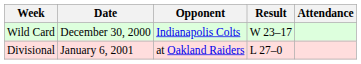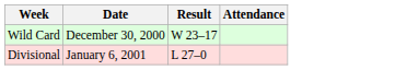- column: Opponent | Indianapolis Colts | at Oakland Raiders
